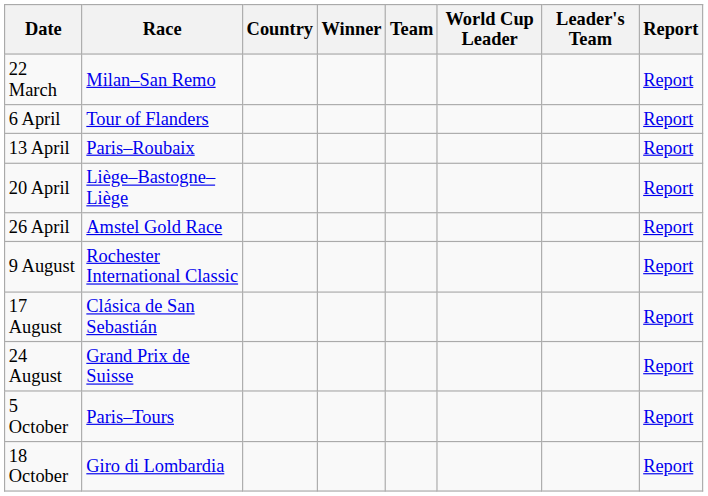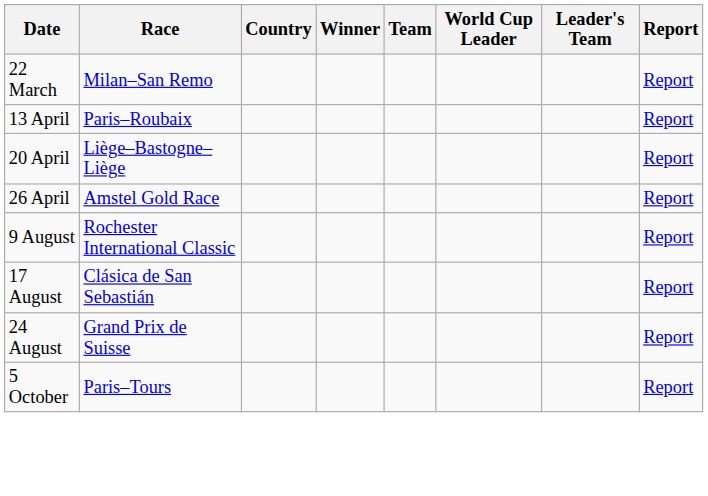- row: 6 April | Tour of Flanders | Report
- row: 18 October | Giro di Lombardia | Report
